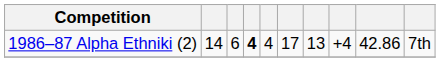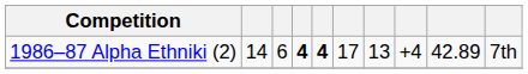1986–87 Alpha Ethniki (2) | column 5: normal -> bold
1986–87 Alpha Ethniki (2) | column 9: 42.86 -> 42.89
